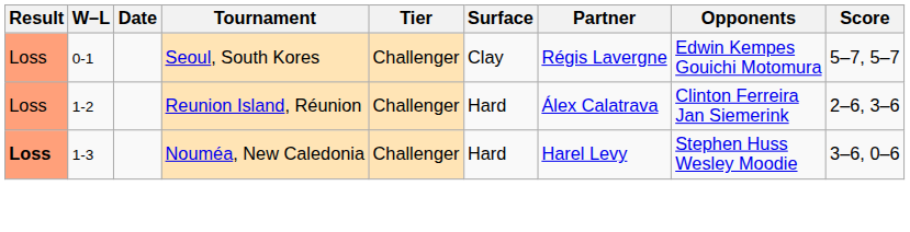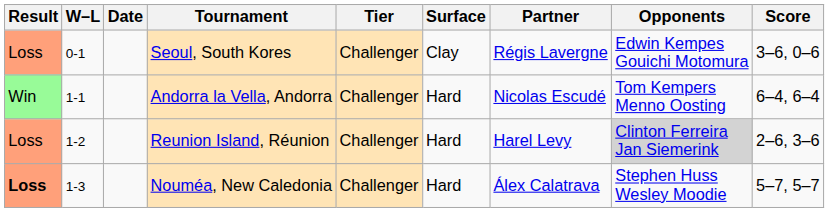Seoul, South Kores | Score: 5–7, 5–7 -> 3–6, 0–6
+ row: Win | 1-1 | Andorra la Vella, Andorra | Challenger | Hard | Nicolas Escudé | Tom Kempers Menno Oosting | 6–4, 6–4
Reunion Island, Réunion | Partner: Álex Calatrava -> Harel Levy
Reunion Island, Réunion | Opponents: no background -> lightgrey background
Nouméa, New Caledonia | Partner: Harel Levy -> Álex Calatrava
Nouméa, New Caledonia | Score: 3–6, 0–6 -> 5–7, 5–7
